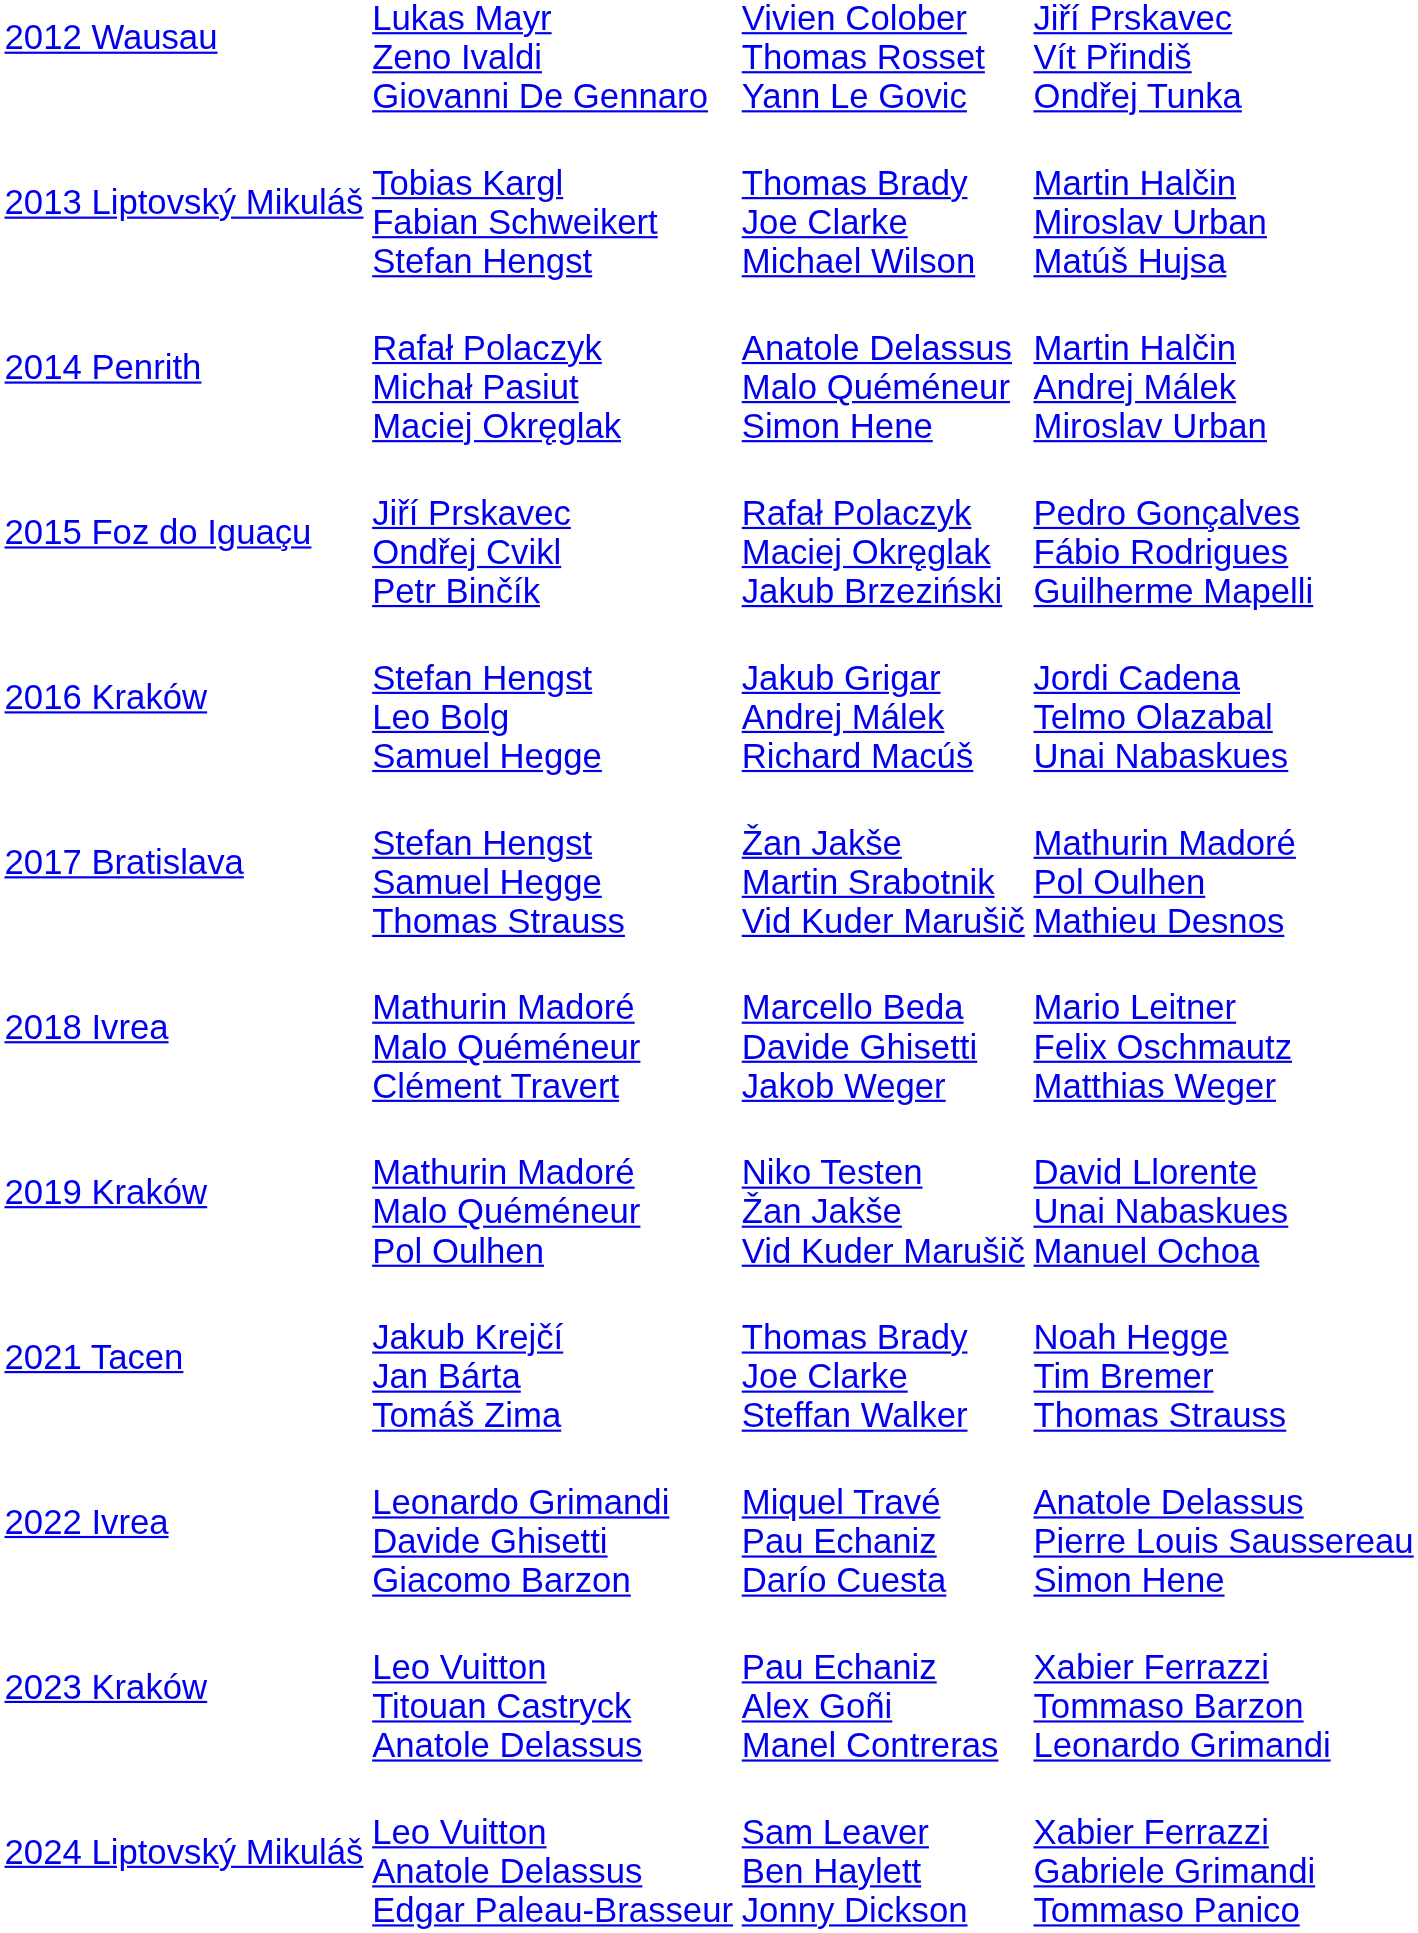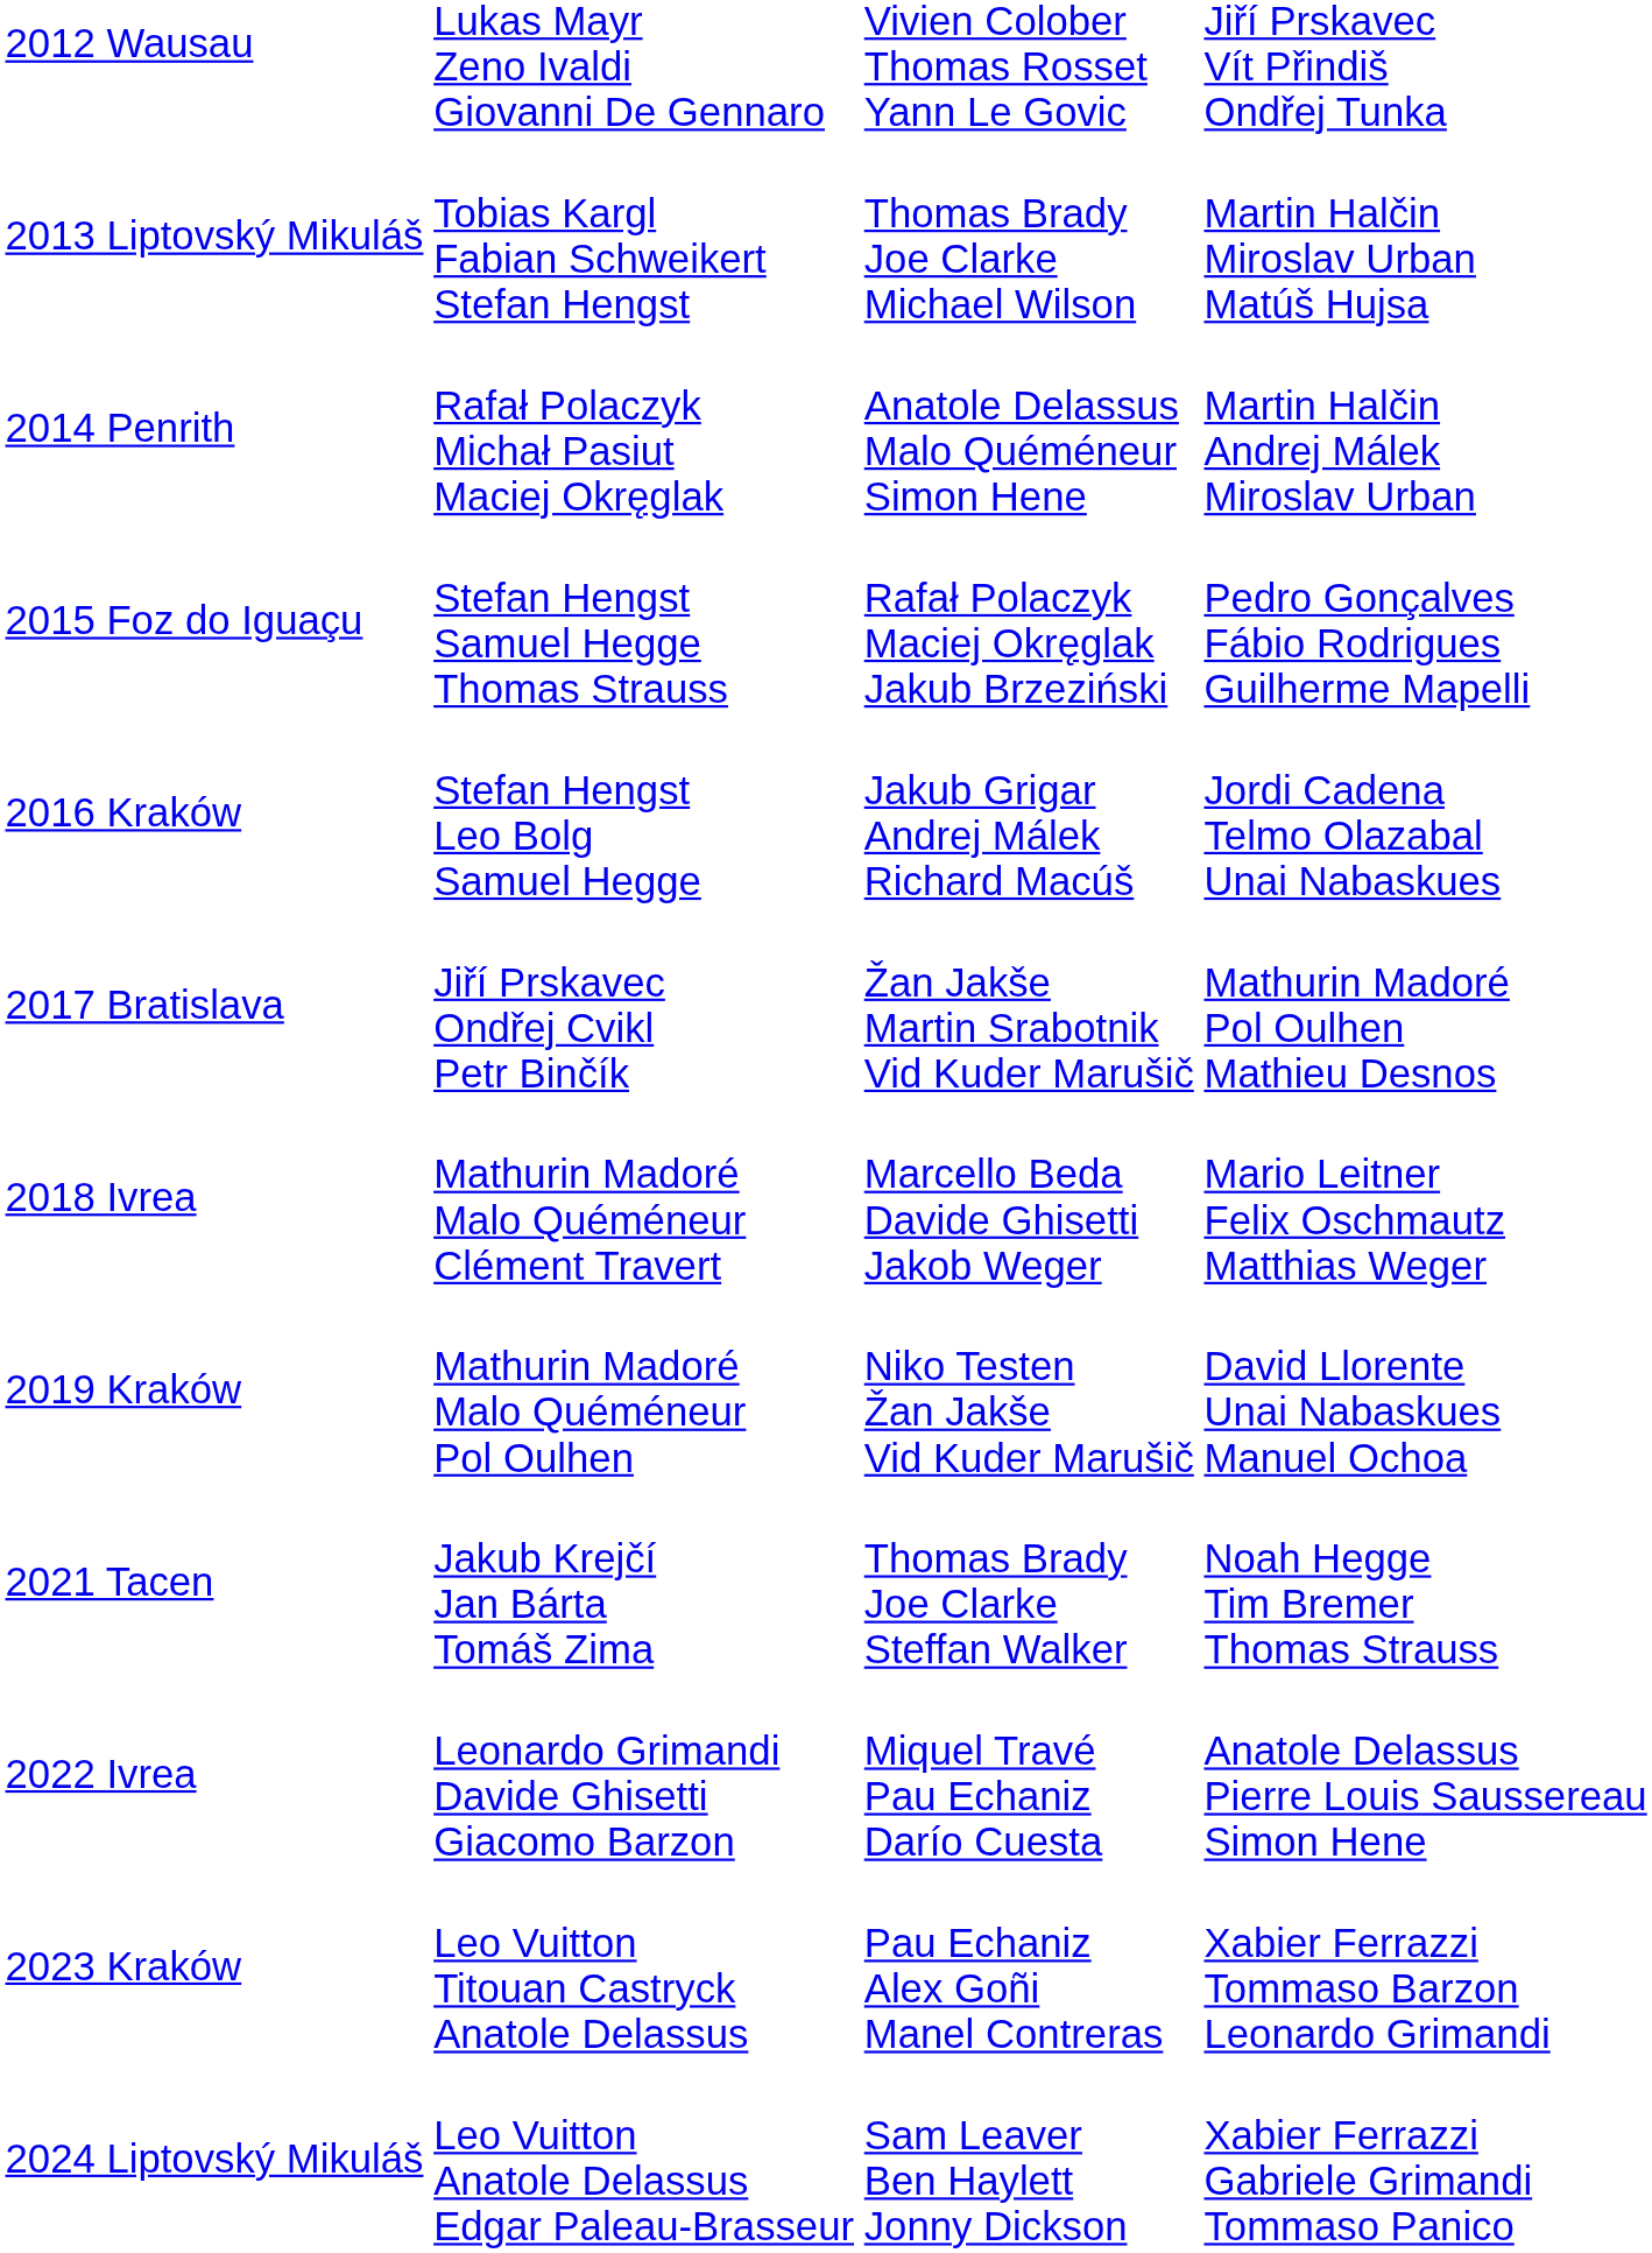2015 Foz do Iguaçu | column 2: Jiří Prskavec Ondřej Cvikl Petr Binčík -> Stefan Hengst Samuel Hegge Thomas Strauss
2017 Bratislava | column 2: Stefan Hengst Samuel Hegge Thomas Strauss -> Jiří Prskavec Ondřej Cvikl Petr Binčík
